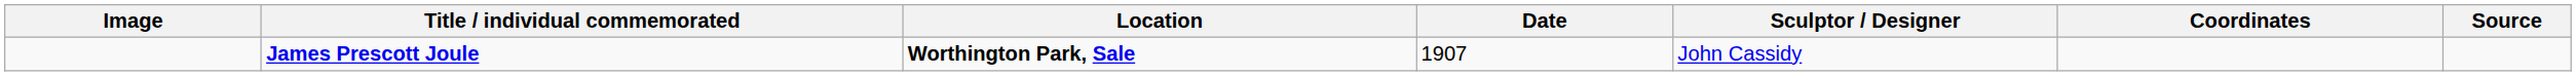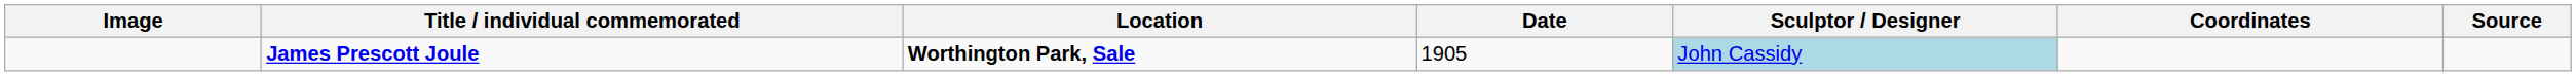James Prescott Joule | Date: 1907 -> 1905
James Prescott Joule | Sculptor / Designer: no background -> lightblue background
